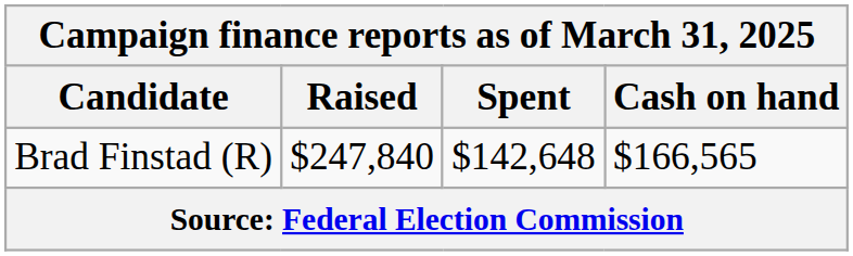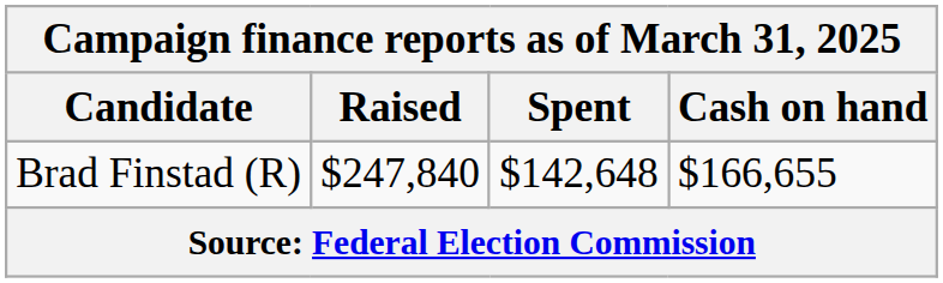Brad Finstad (R) | Cash on hand: $166,565 -> $166,655
